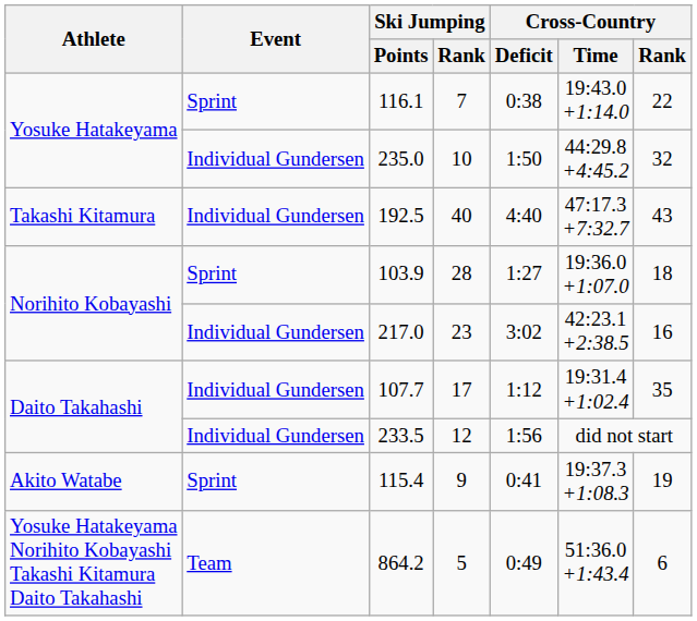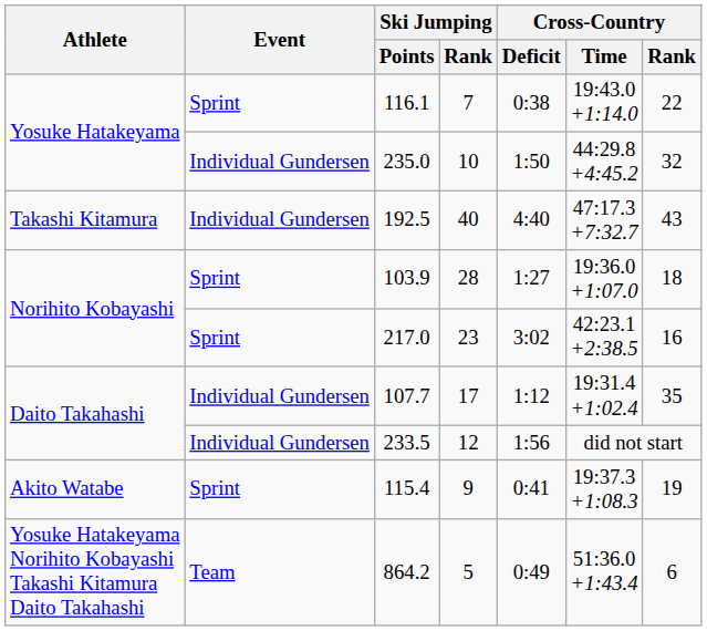217.0 | Event: Individual Gundersen -> Sprint
